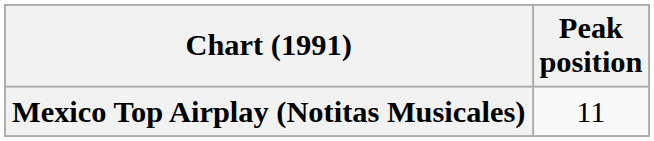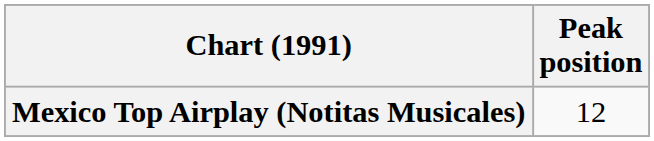Mexico Top Airplay (Notitas Musicales) | Peak position: 11 -> 12
